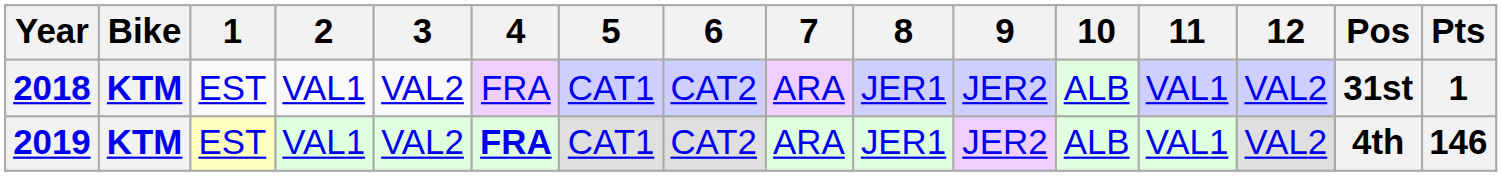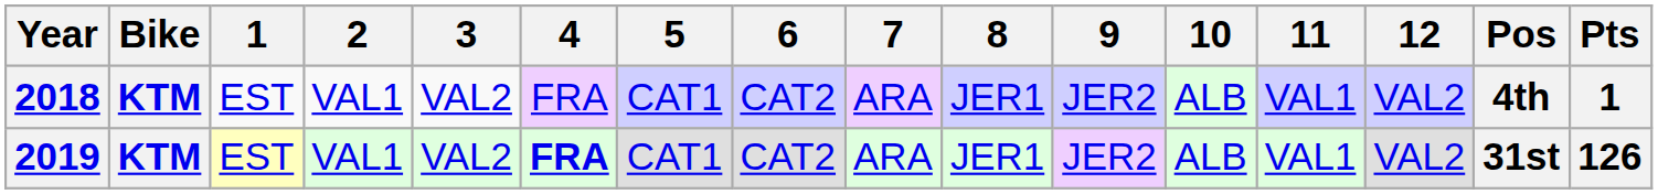2018 | Pos: 31st -> 4th
2019 | Pos: 4th -> 31st
2019 | Pts: 146 -> 126
